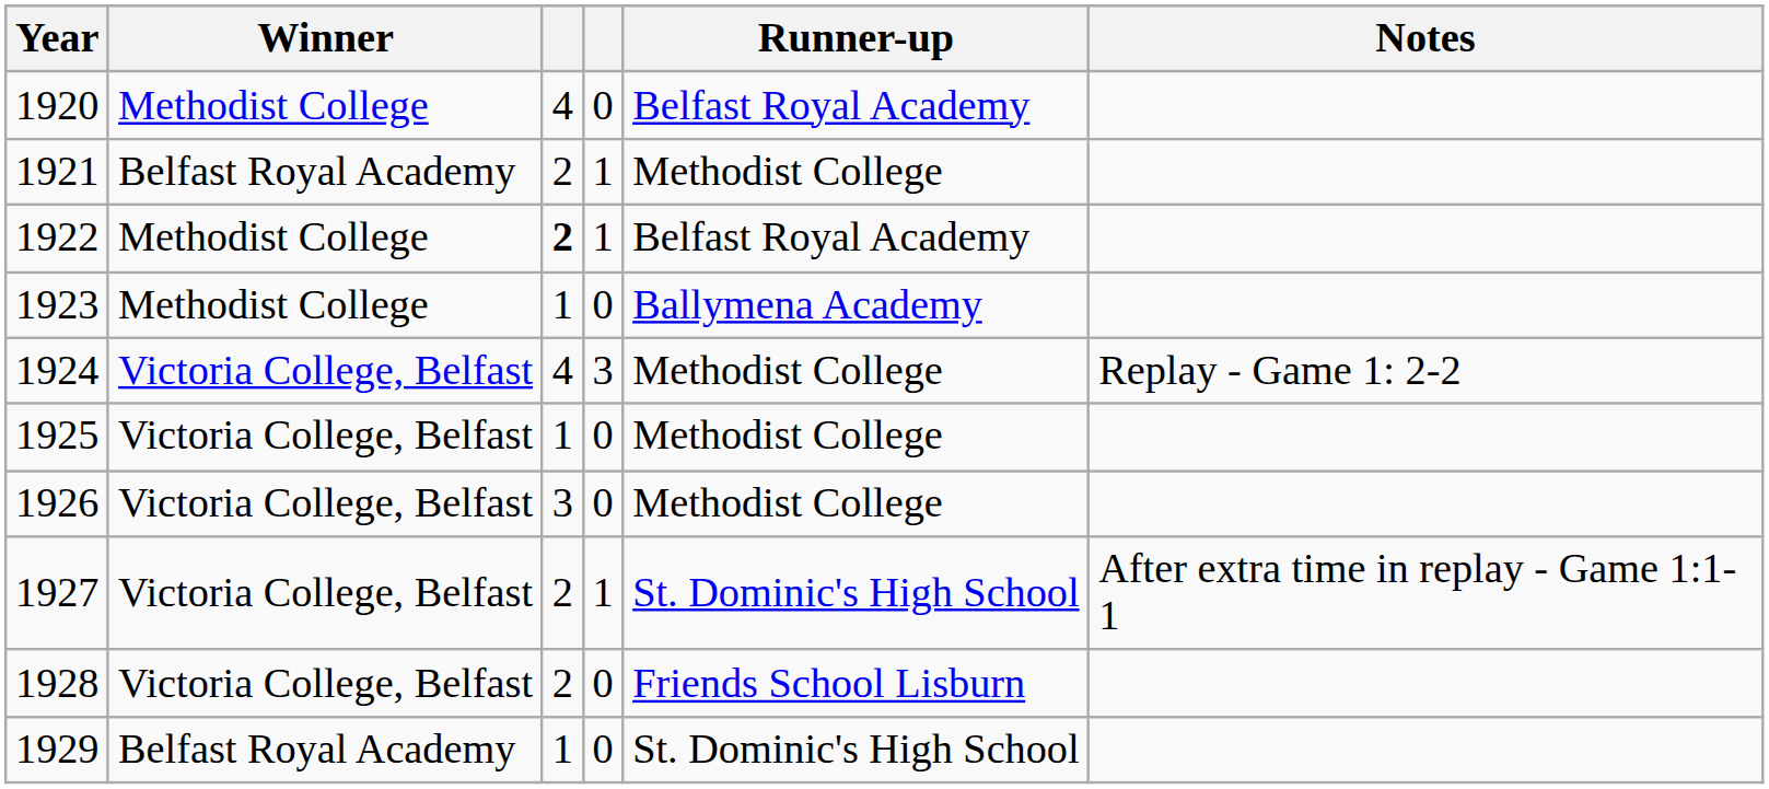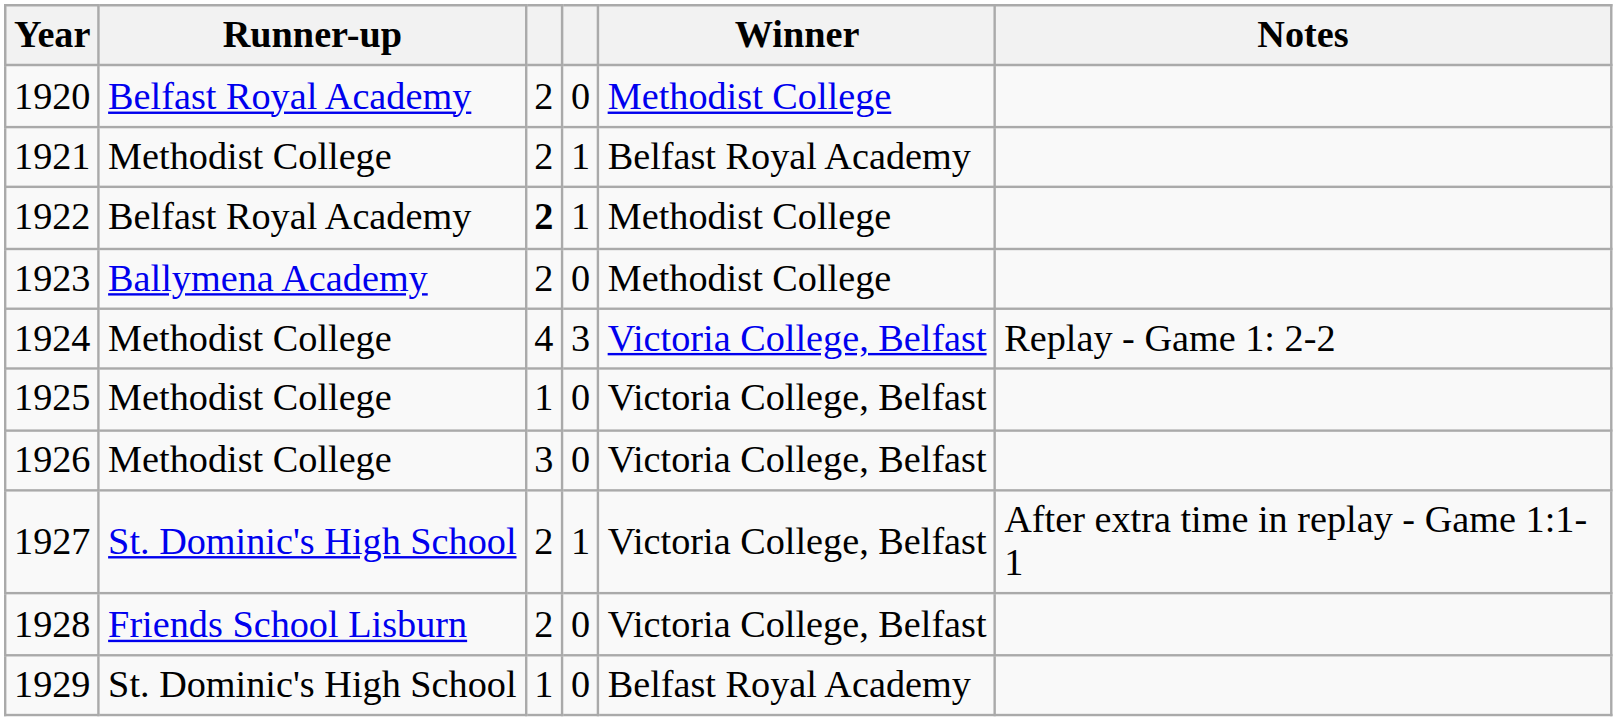columns swapped: Winner <-> Runner-up
1920 | column 3: 4 -> 2
1923 | column 3: 1 -> 2
